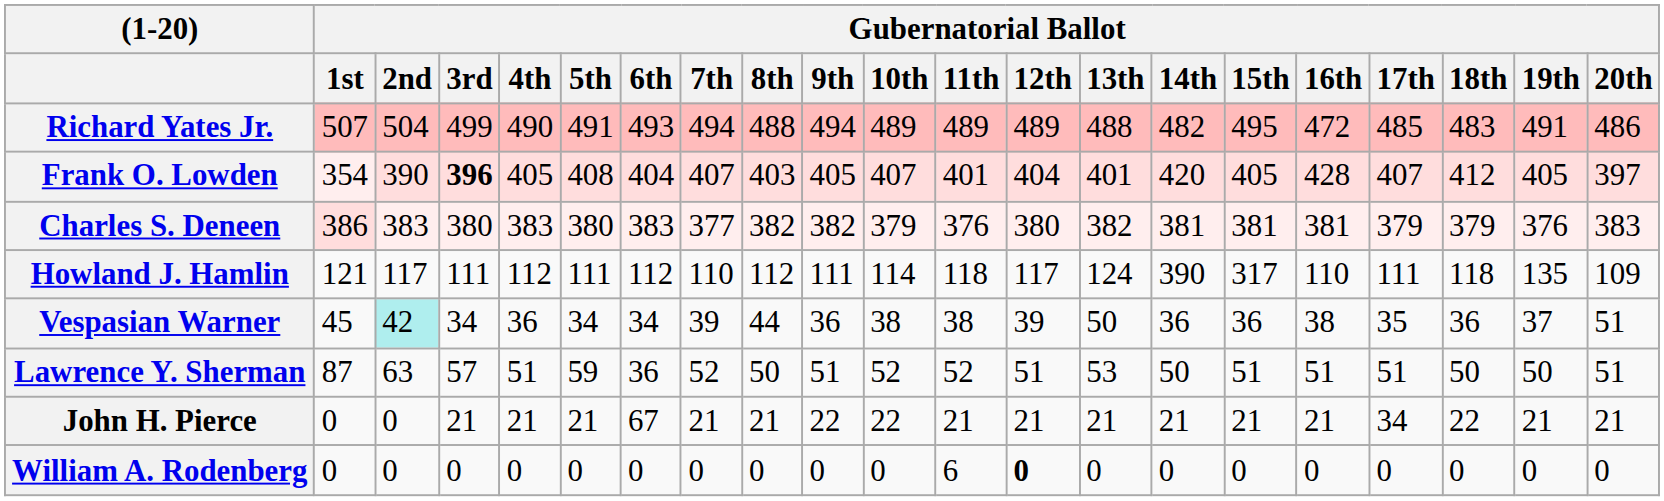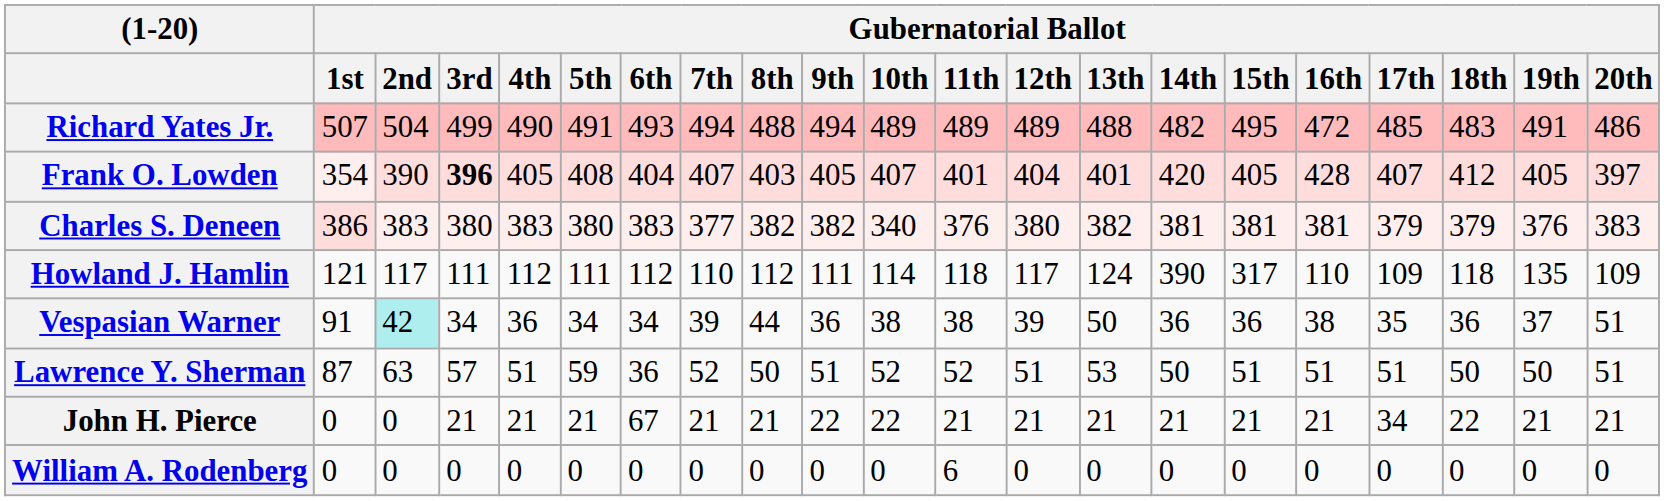Charles S. Deneen | Gubernatorial Ballot / 10th: 379 -> 340
Howland J. Hamlin | Gubernatorial Ballot / 17th: 111 -> 109
Vespasian Warner | Gubernatorial Ballot / 1st: 45 -> 91
William A. Rodenberg | Gubernatorial Ballot / 12th: bold -> normal
